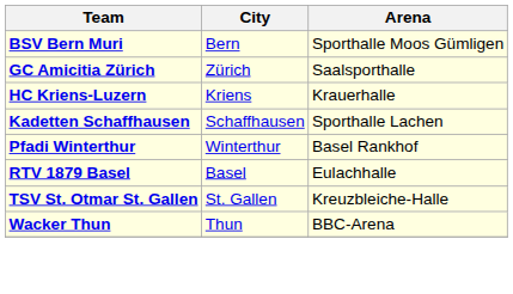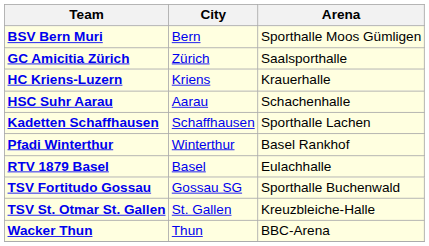+ row: HSC Suhr Aarau | Aarau | Schachenhalle
+ row: TSV Fortitudo Gossau | Gossau SG | Sporthalle Buchenwald
